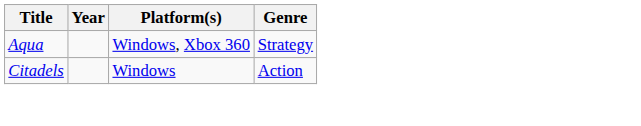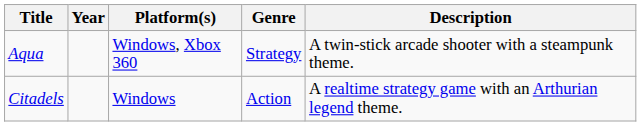+ column: Description | A twin-stick arcade shooter with a steampunk theme. | A realtime strategy game with an Arthurian legend theme.
